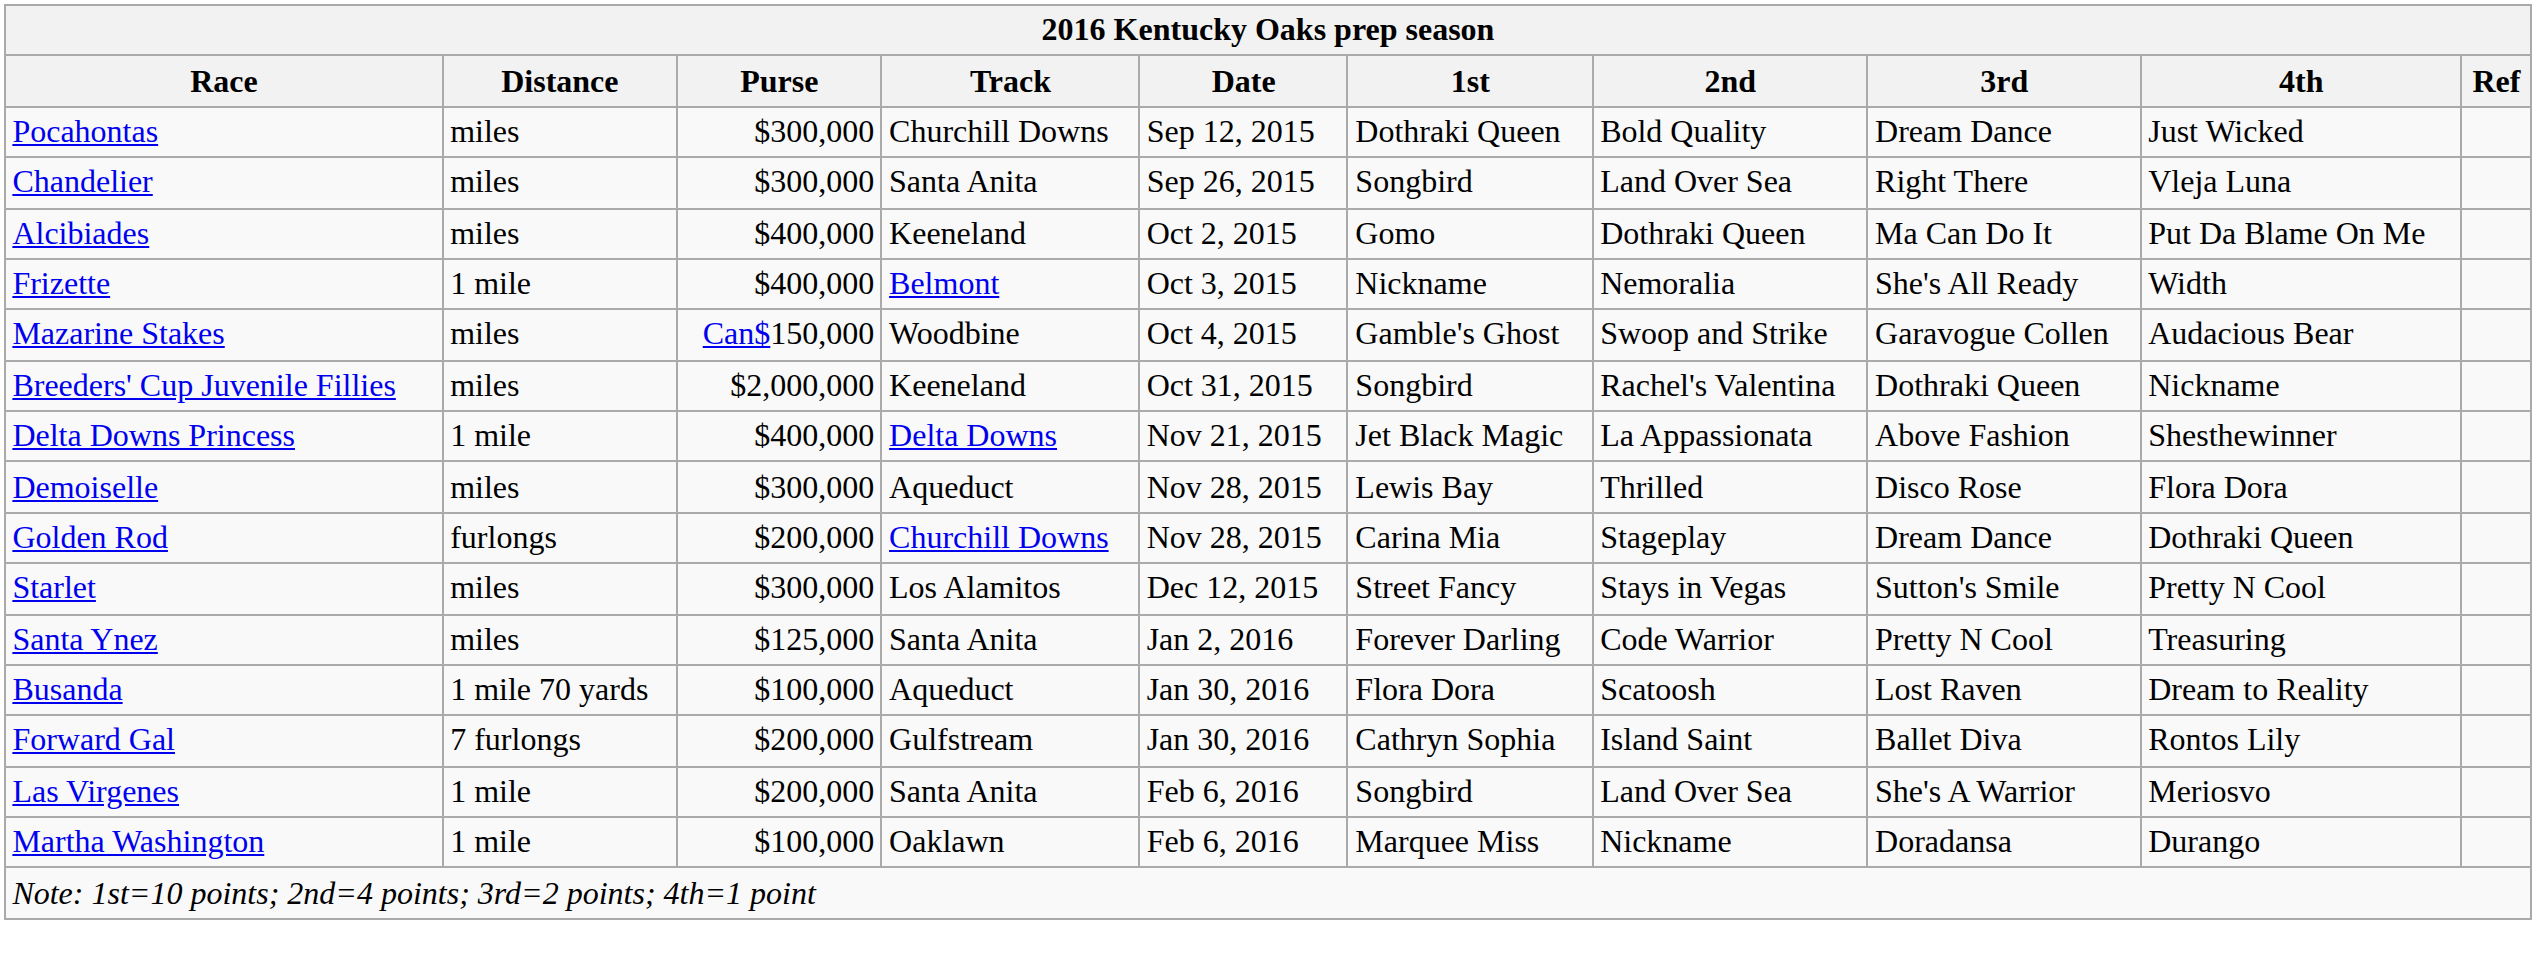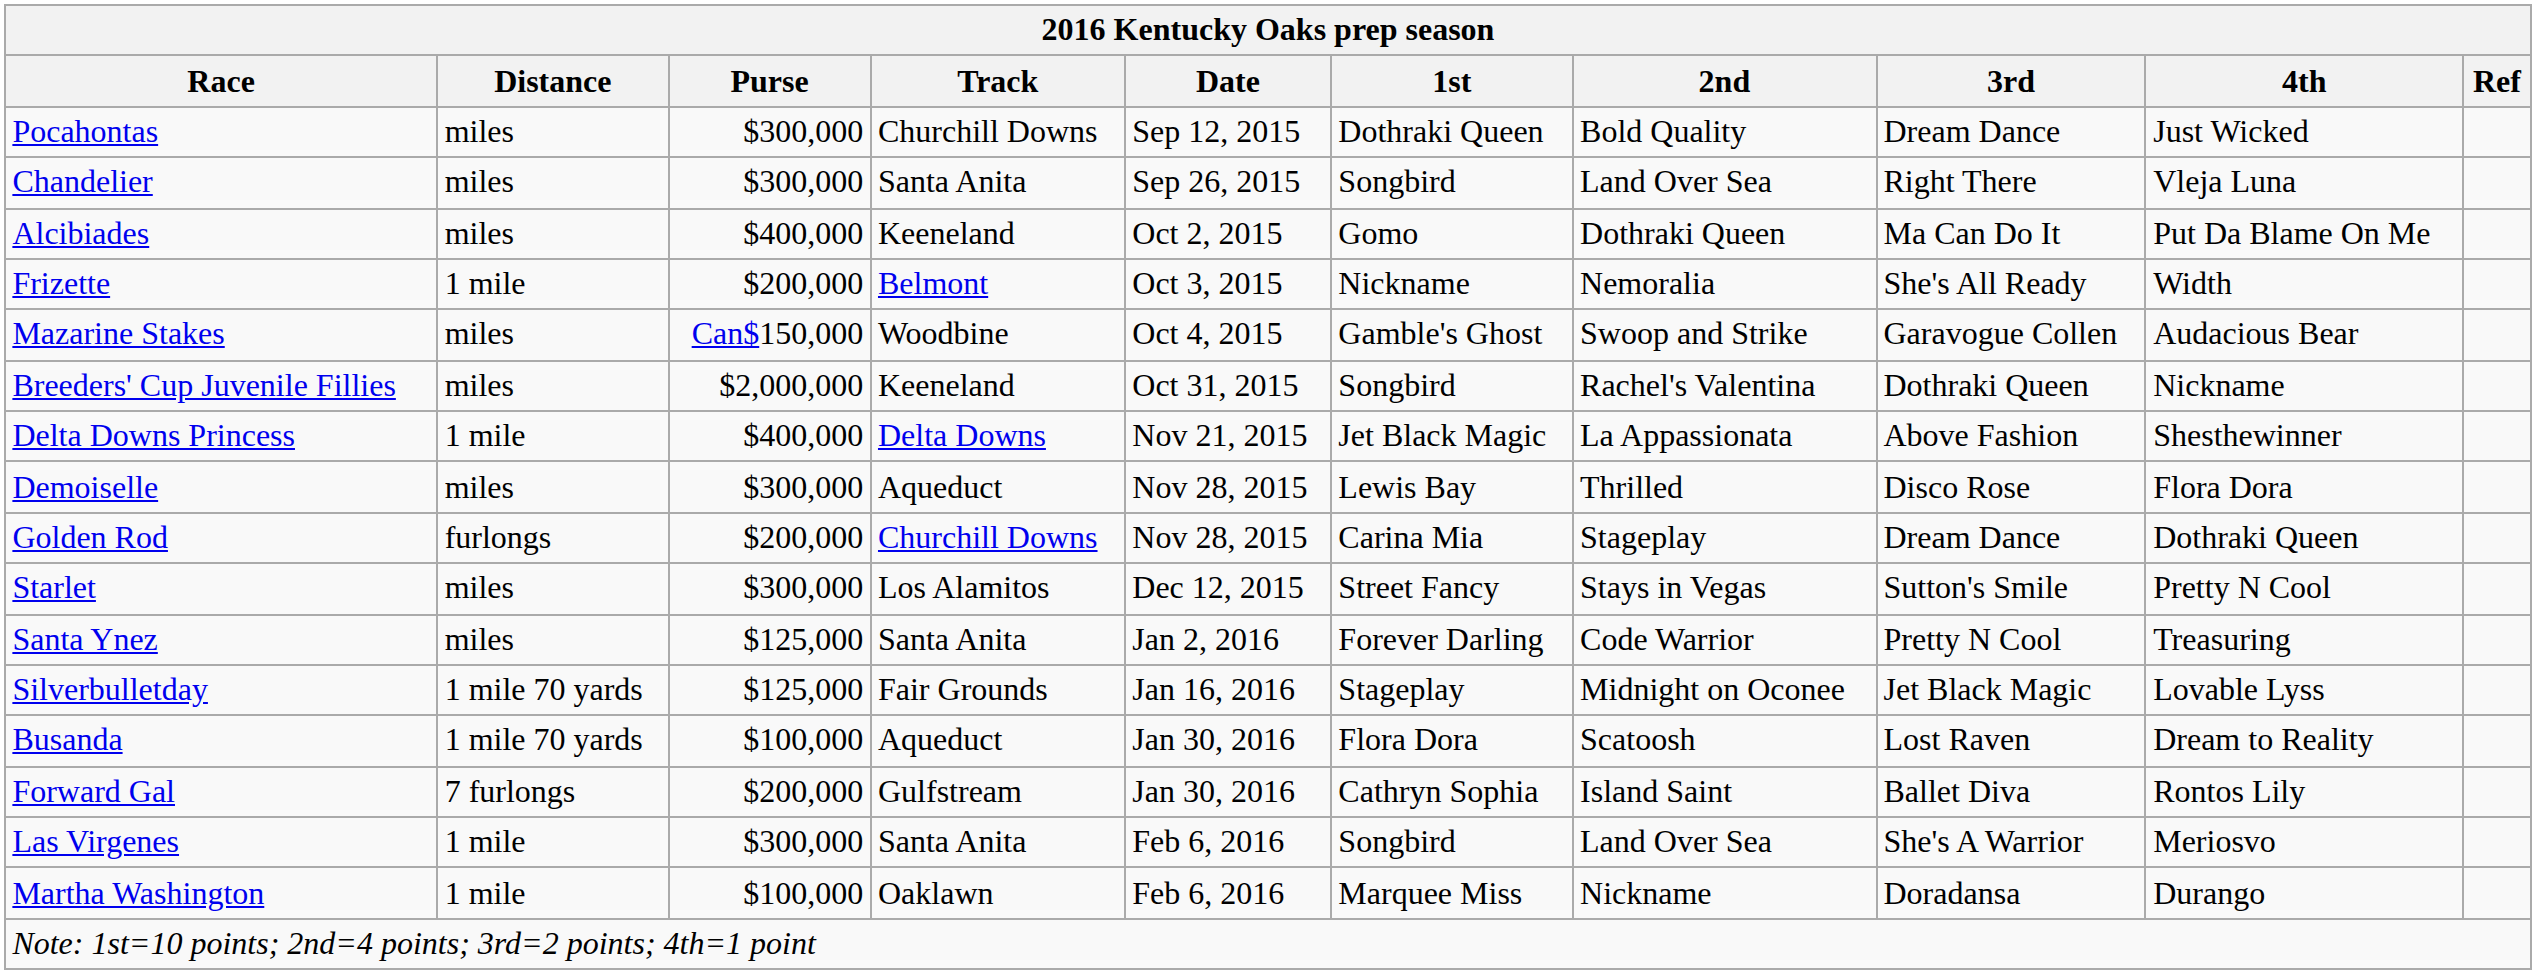Frizette | Purse: $400,000 -> $200,000
+ row: Silverbulletday | 1 mile 70 yards | $125,000 | Fair Grounds | Jan 16, 2016 | Stageplay | Midnight on Oconee | Jet Black Magic | Lovable Lyss
Las Virgenes | Purse: $200,000 -> $300,000
